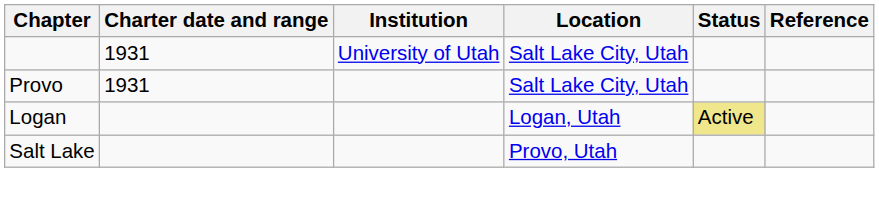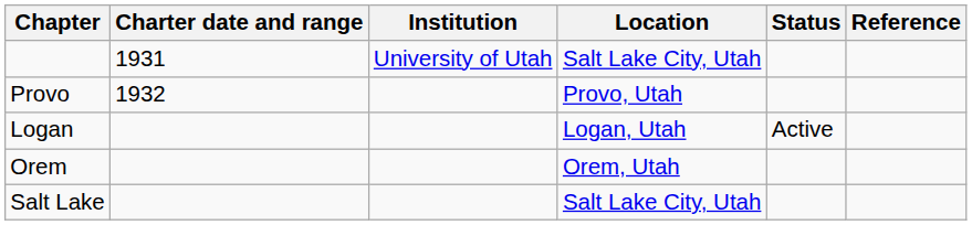Provo | Charter date and range: 1931 -> 1932
Provo | Location: Salt Lake City, Utah -> Provo, Utah
Logan | Status: khaki background -> no background
+ row: Orem | Orem, Utah
Salt Lake | Location: Provo, Utah -> Salt Lake City, Utah
